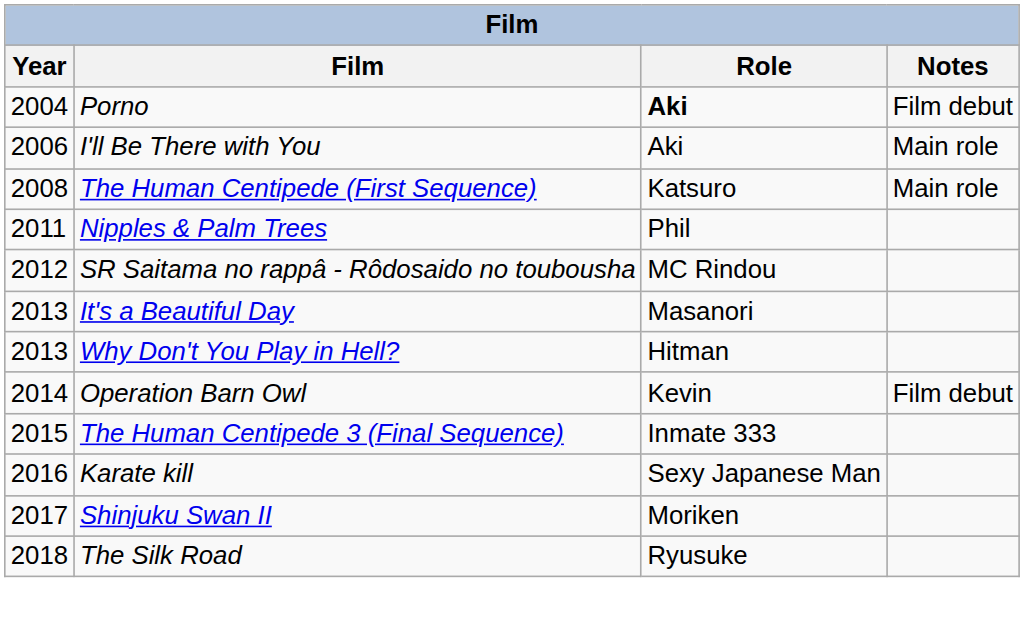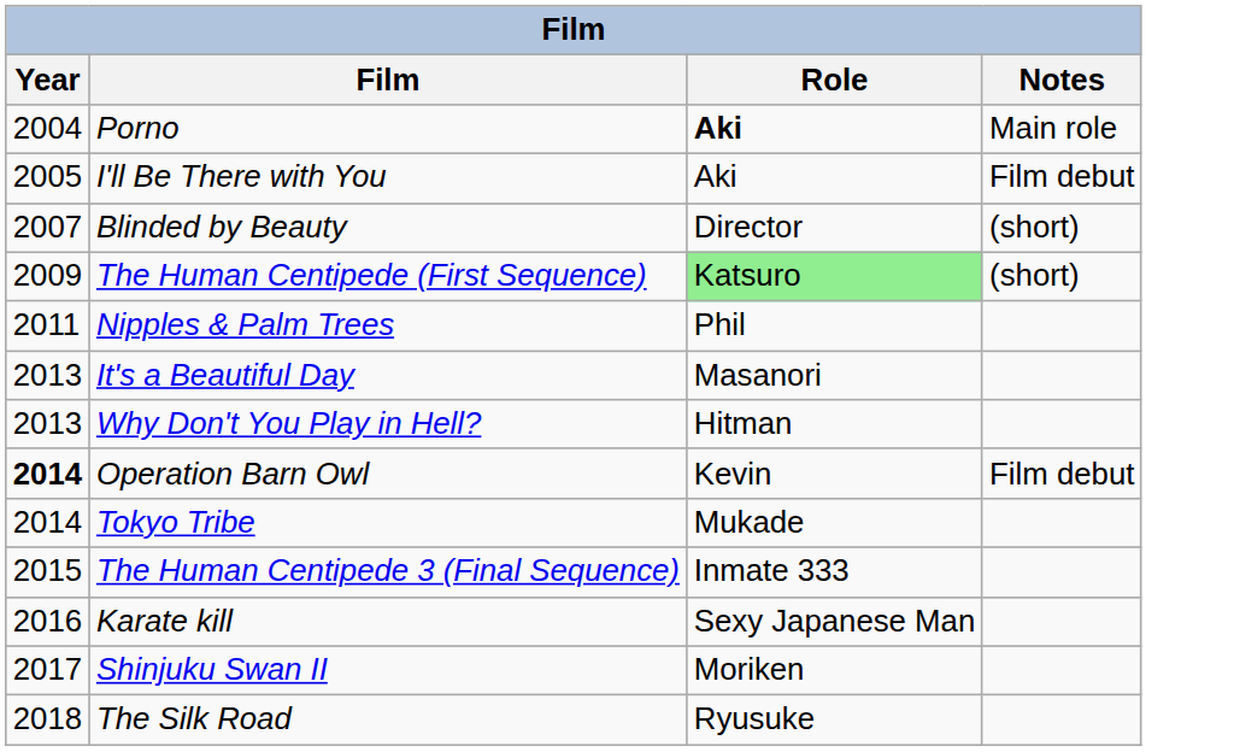Porno | Notes: Film debut -> Main role
I'll Be There with You | Year: 2006 -> 2005
I'll Be There with You | Notes: Main role -> Film debut
+ row: 2007 | Blinded by Beauty | Director | (short)
The Human Centipede (First Sequence) | Year: 2008 -> 2009
The Human Centipede (First Sequence) | Role: no background -> lightgreen background
The Human Centipede (First Sequence) | Notes: Main role -> (short)
- row: 2012 | SR Saitama no rappâ - Rôdosaido no toubousha | MC Rindou
Operation Barn Owl | Year: normal -> bold
+ row: 2014 | Tokyo Tribe | Mukade
